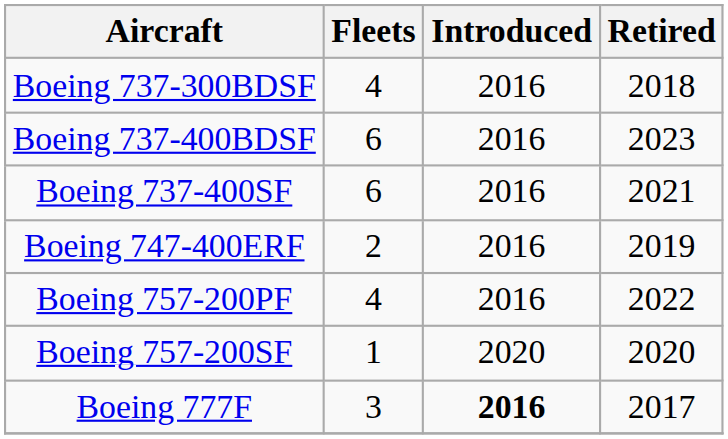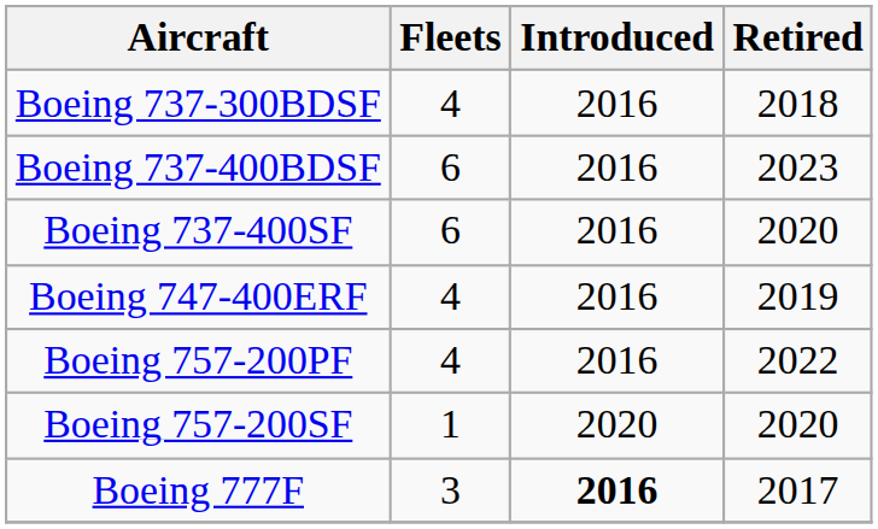Boeing 737-400SF | Retired: 2021 -> 2020
Boeing 747-400ERF | Fleets: 2 -> 4
